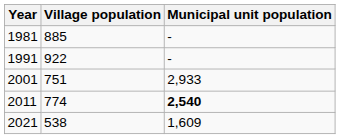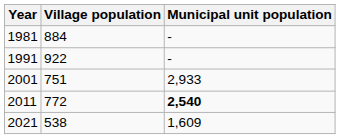1981 | Village population: 885 -> 884
2011 | Village population: 774 -> 772
